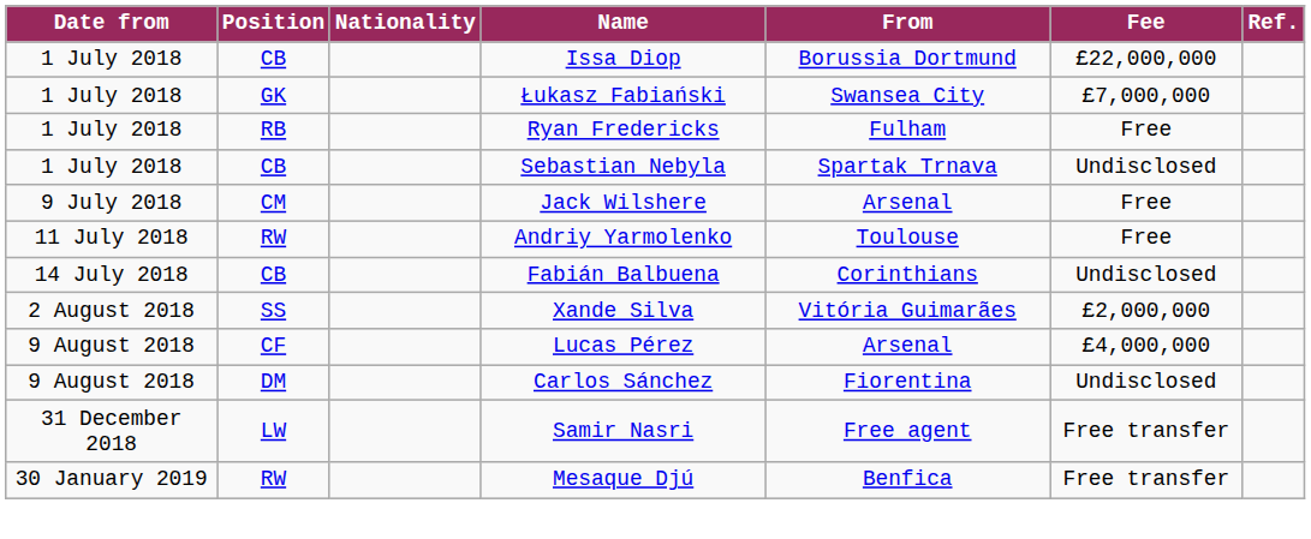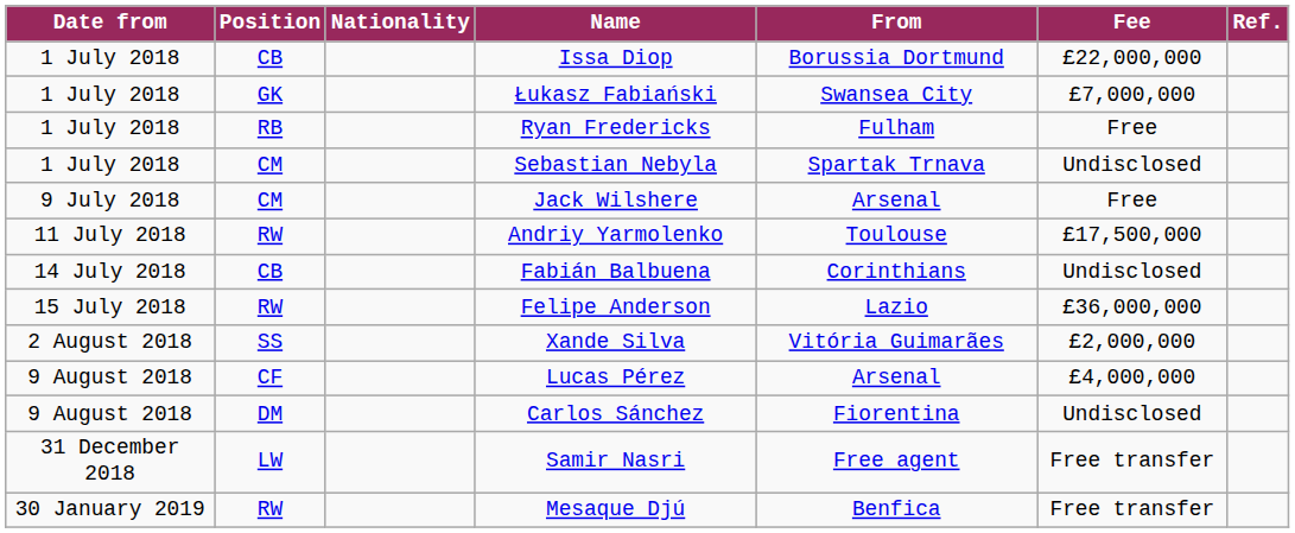Sebastian Nebyla | Position: CB -> CM
Andriy Yarmolenko | Fee: Free -> £17,500,000
+ row: 15 July 2018 | RW | Felipe Anderson | Lazio | £36,000,000
